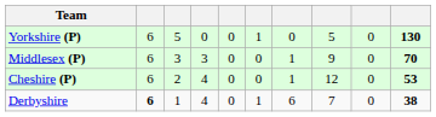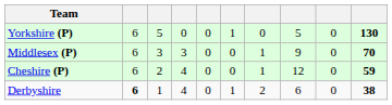Cheshire (P) | column 10: 53 -> 59
Derbyshire | column 7: 6 -> 2
Derbyshire | column 8: 7 -> 6
